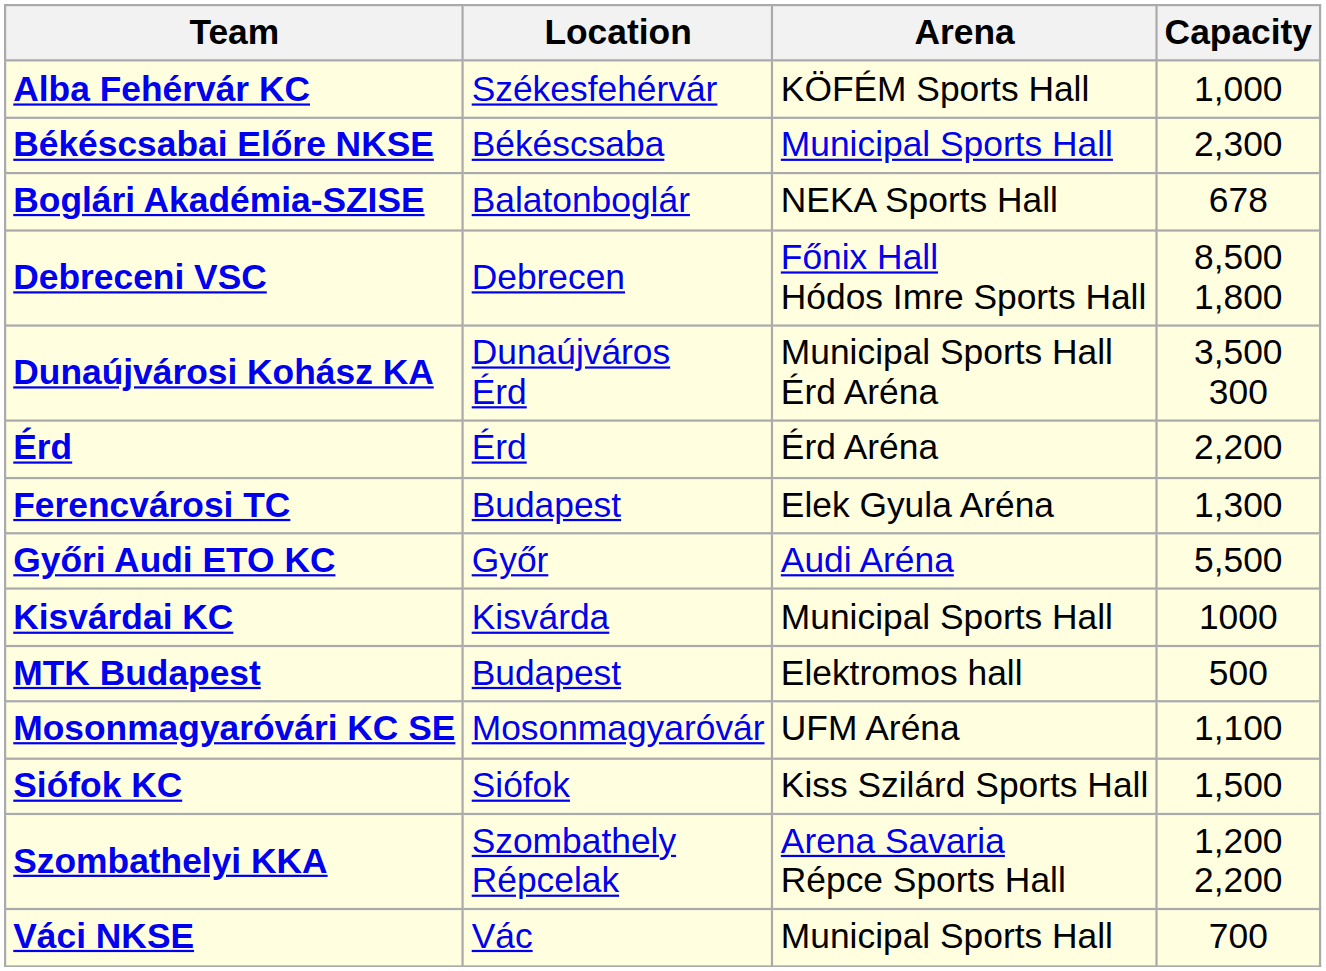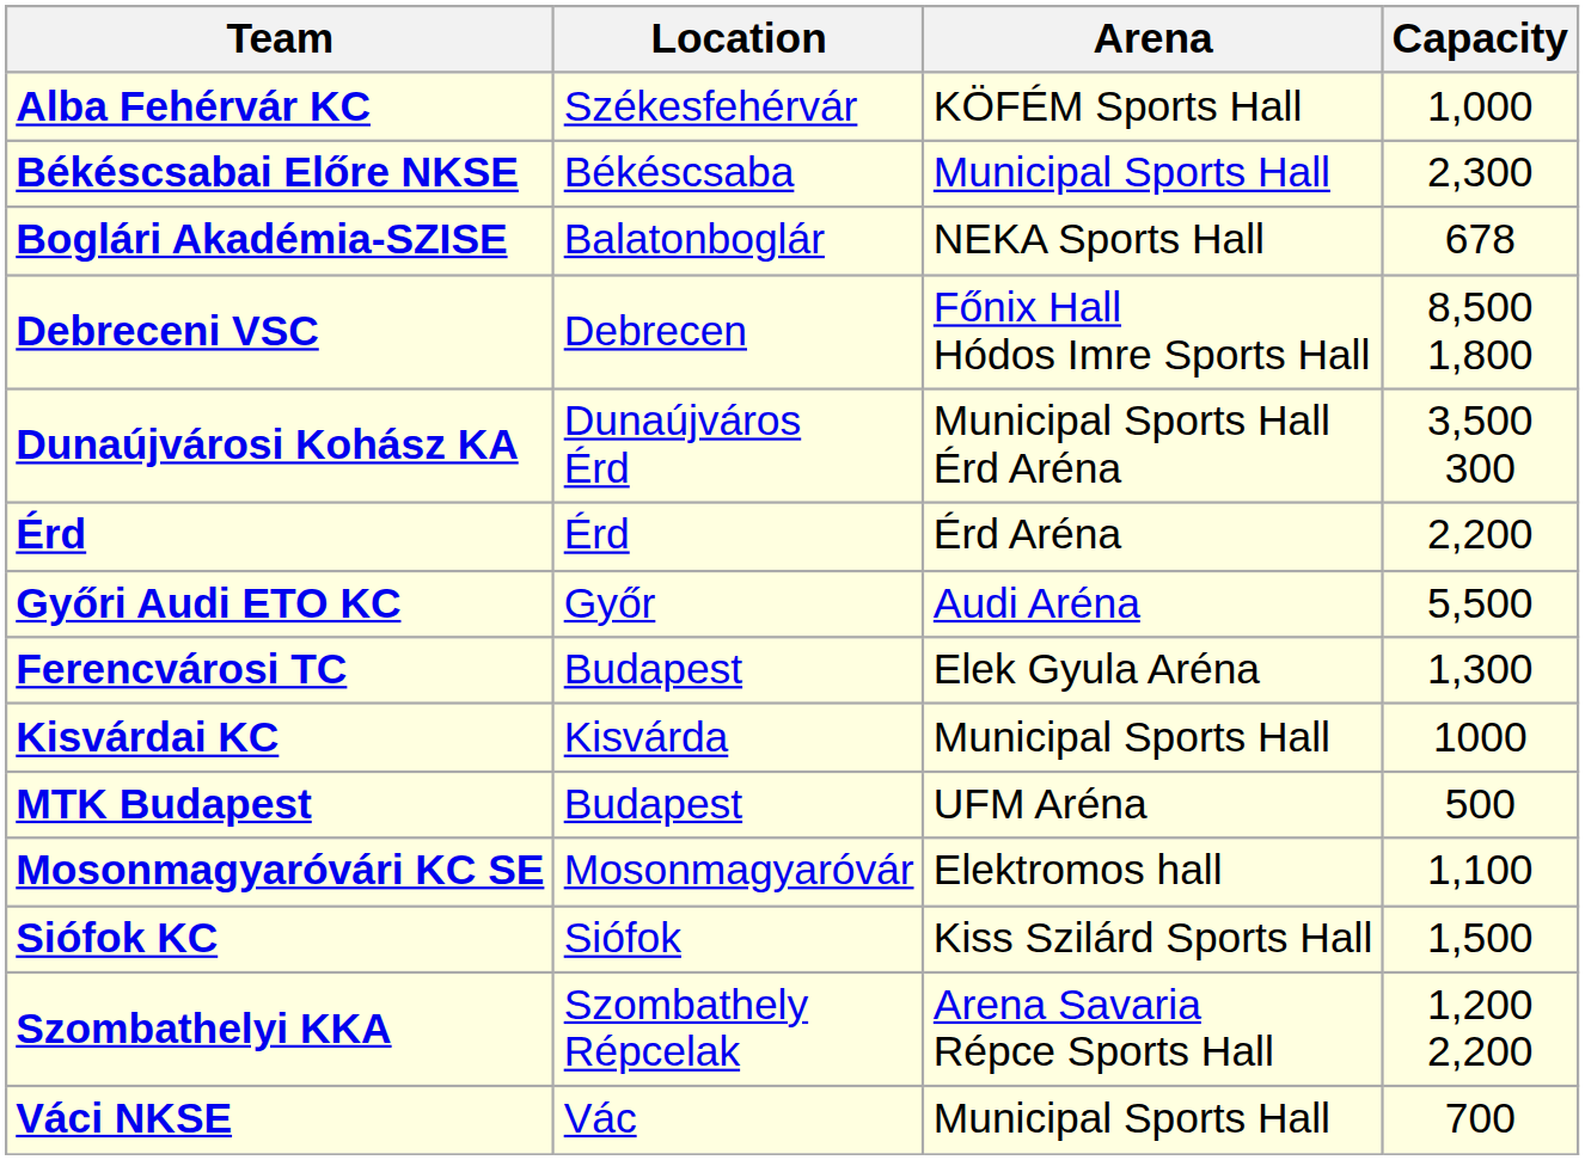rows swapped: Ferencvárosi TC <-> Győri Audi ETO KC
MTK Budapest | Arena: Elektromos hall -> UFM Aréna
Mosonmagyaróvári KC SE | Arena: UFM Aréna -> Elektromos hall
